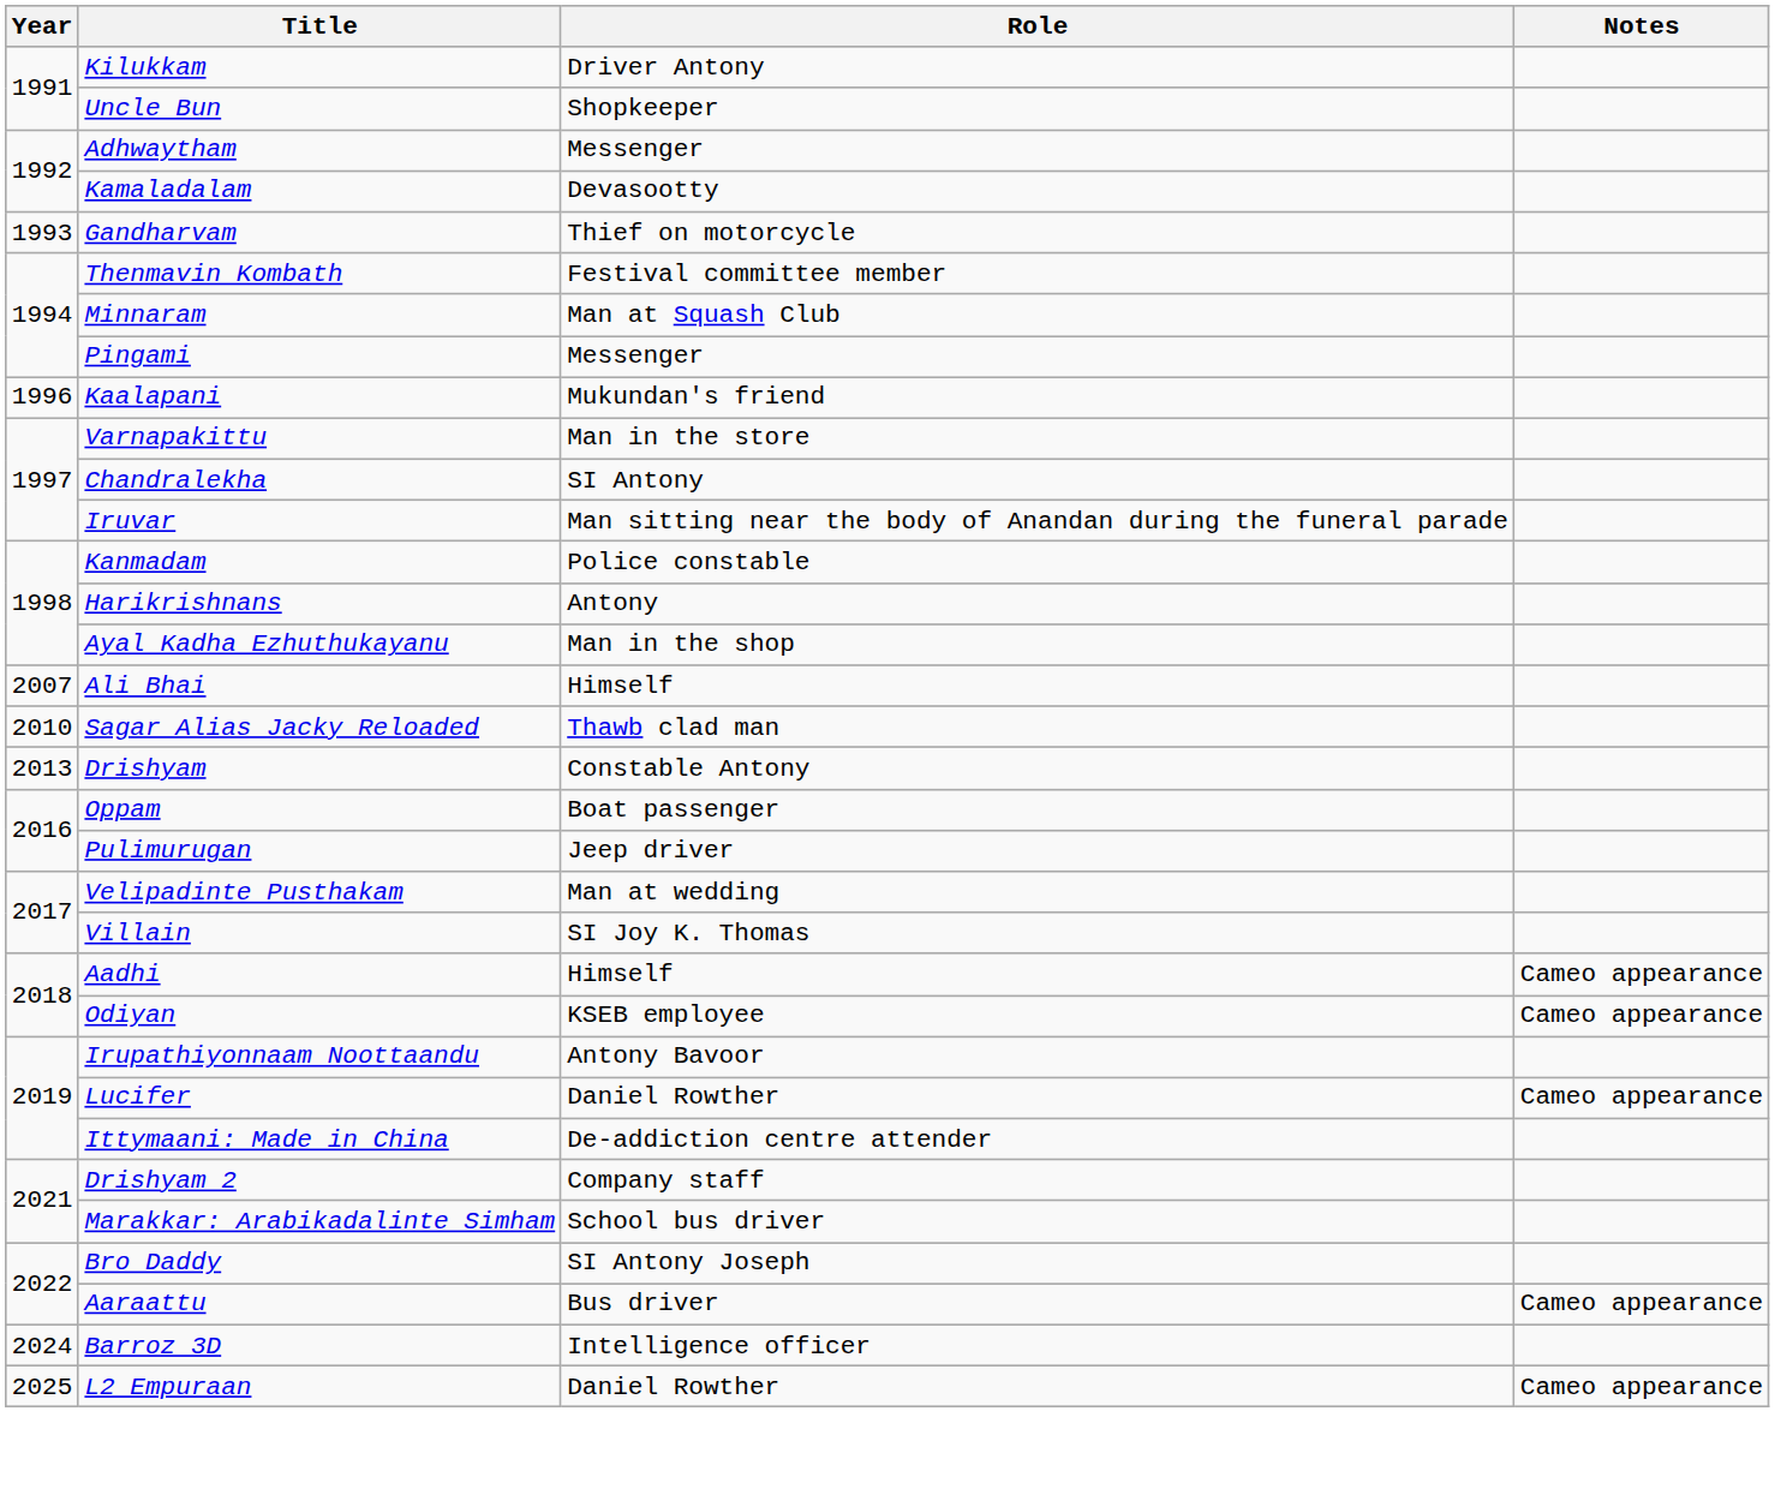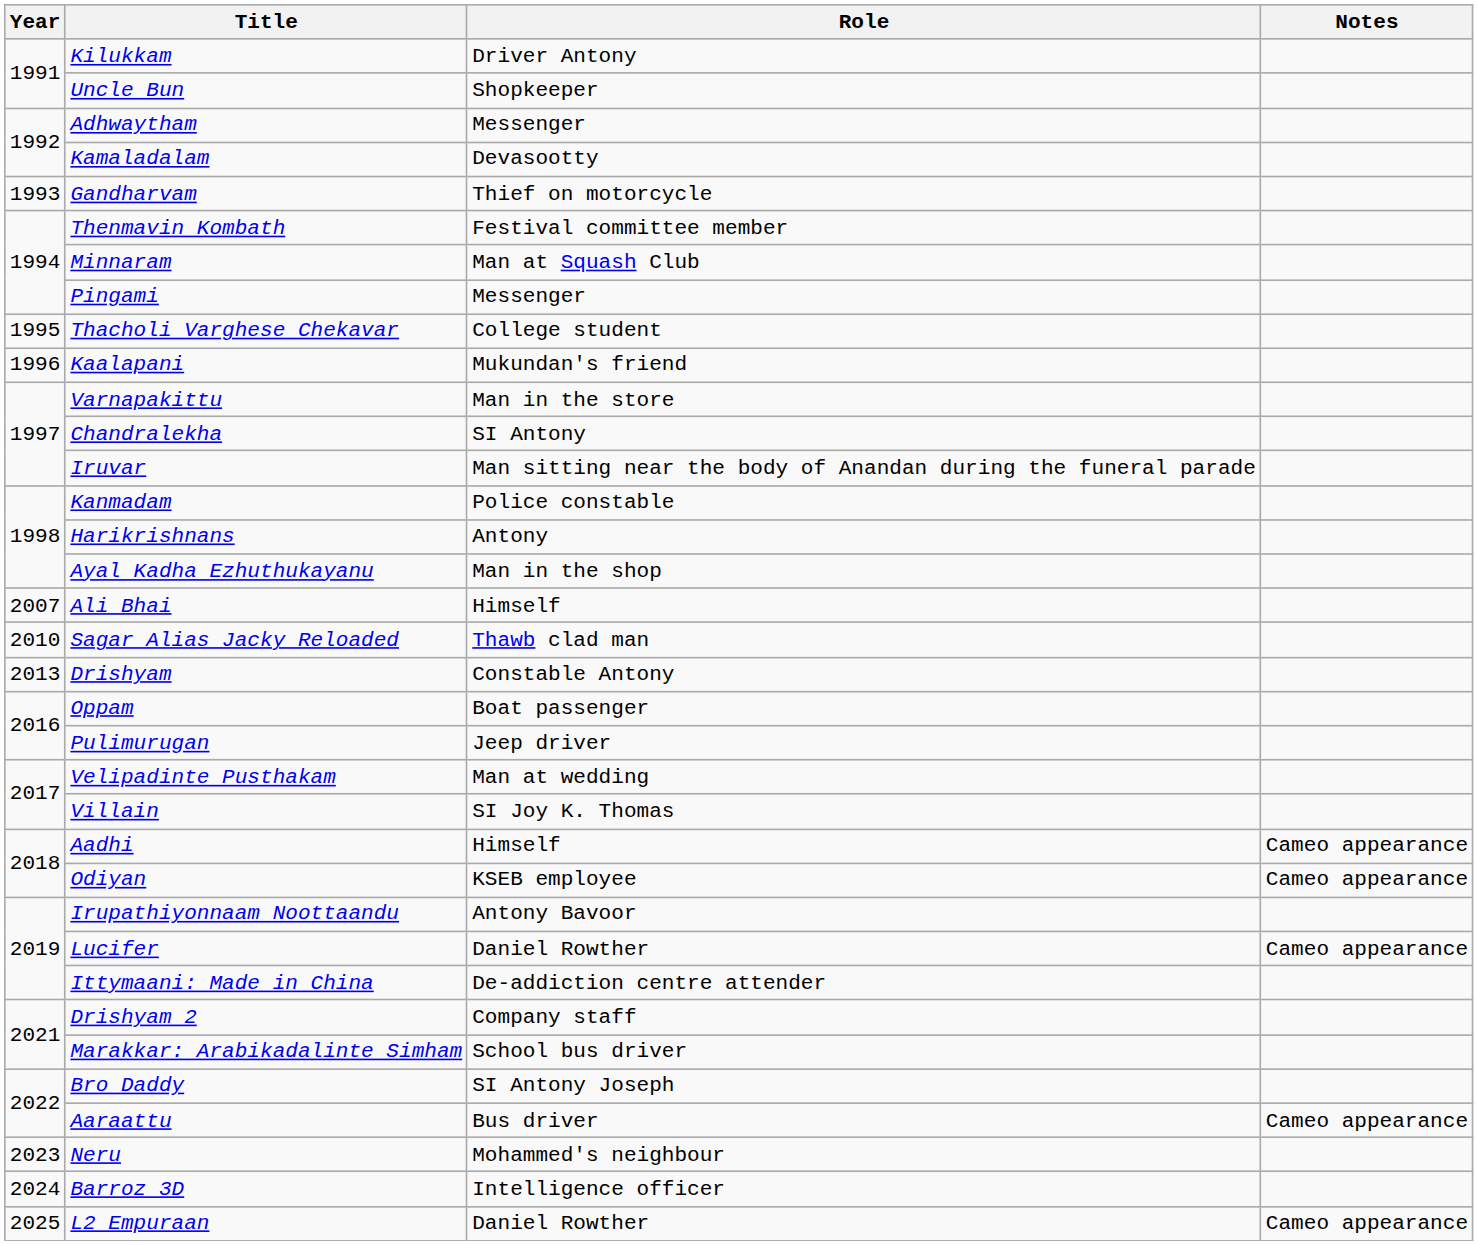+ row: 1995 | Thacholi Varghese Chekavar | College student
+ row: 2023 | Neru | Mohammed's neighbour
